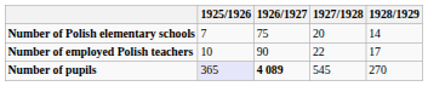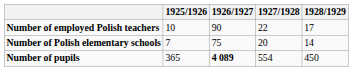rows swapped: Number of Polish elementary schools <-> Number of employed Polish teachers
Number of pupils | 1925/1926: lavender background -> no background
Number of pupils | 1927/1928: 545 -> 554
Number of pupils | 1928/1929: 270 -> 450
